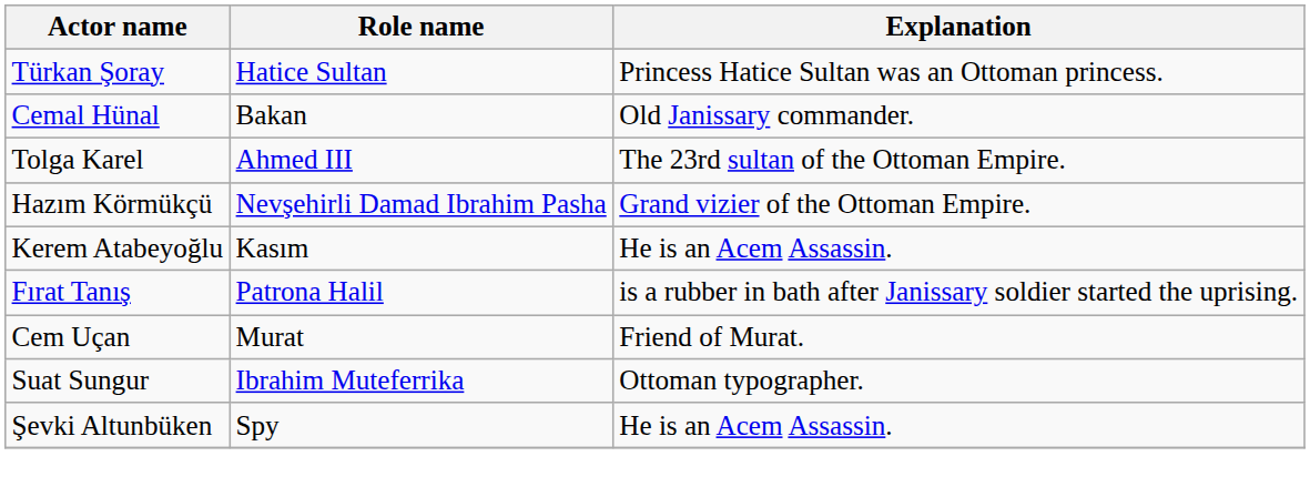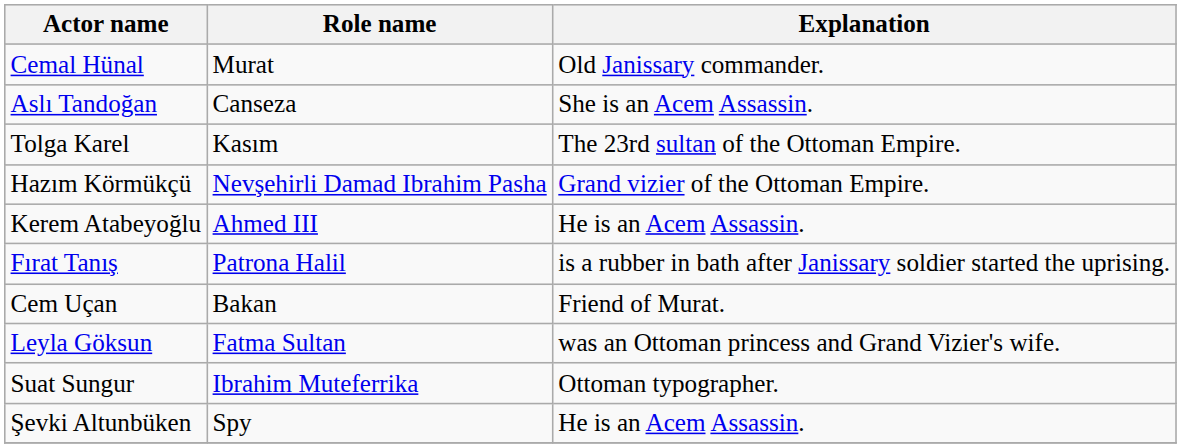- row: Türkan Şoray | Hatice Sultan | Princess Hatice Sultan was an Ottoman princess.
Cemal Hünal | Role name: Bakan -> Murat
+ row: Aslı Tandoğan | Canseza | She is an Acem Assassin.
Tolga Karel | Role name: Ahmed III -> Kasım
Kerem Atabeyoğlu | Role name: Kasım -> Ahmed III
Cem Uçan | Role name: Murat -> Bakan
+ row: Leyla Göksun | Fatma Sultan | was an Ottoman princess and Grand Vizier's wife.
